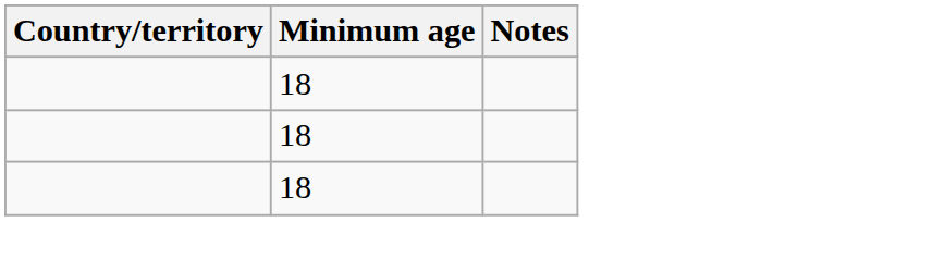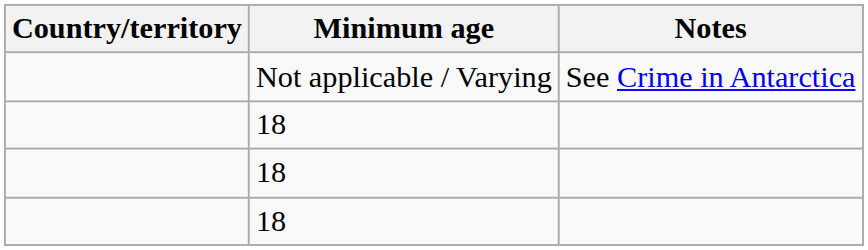+ row: Not applicable / Varying | See Crime in Antarctica
